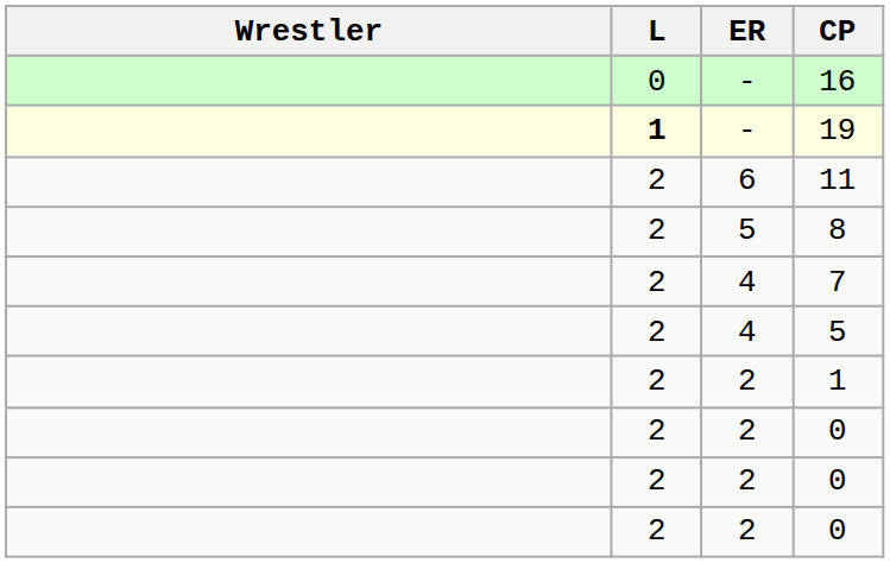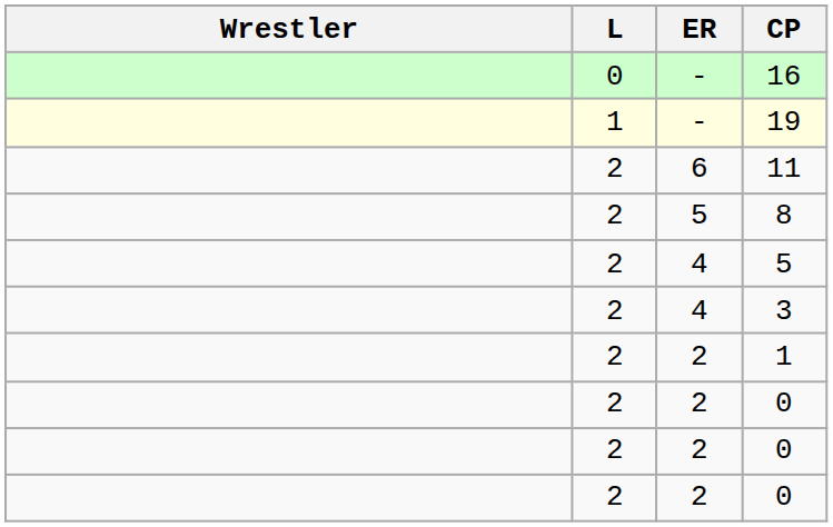19 | L: bold -> normal
- row: 2 | 4 | 7
+ row: 2 | 4 | 3
